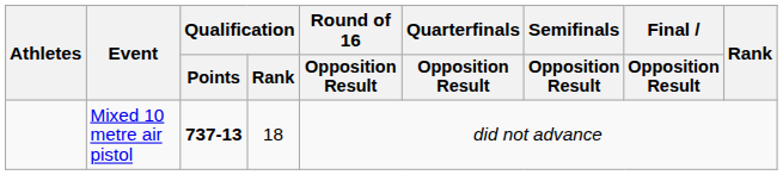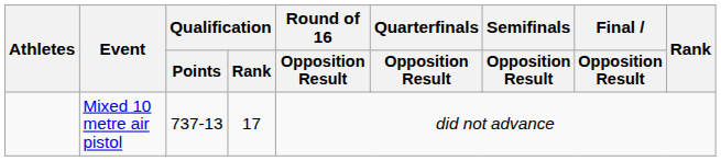Mixed 10 metre air pistol | Qualification / Points: bold -> normal
Mixed 10 metre air pistol | Qualification / Rank: 18 -> 17
